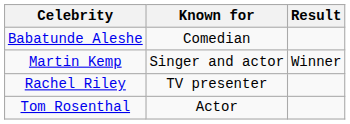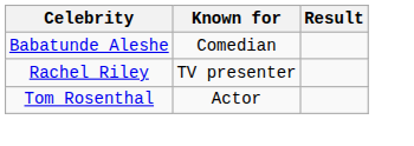- row: Martin Kemp | Singer and actor | Winner
